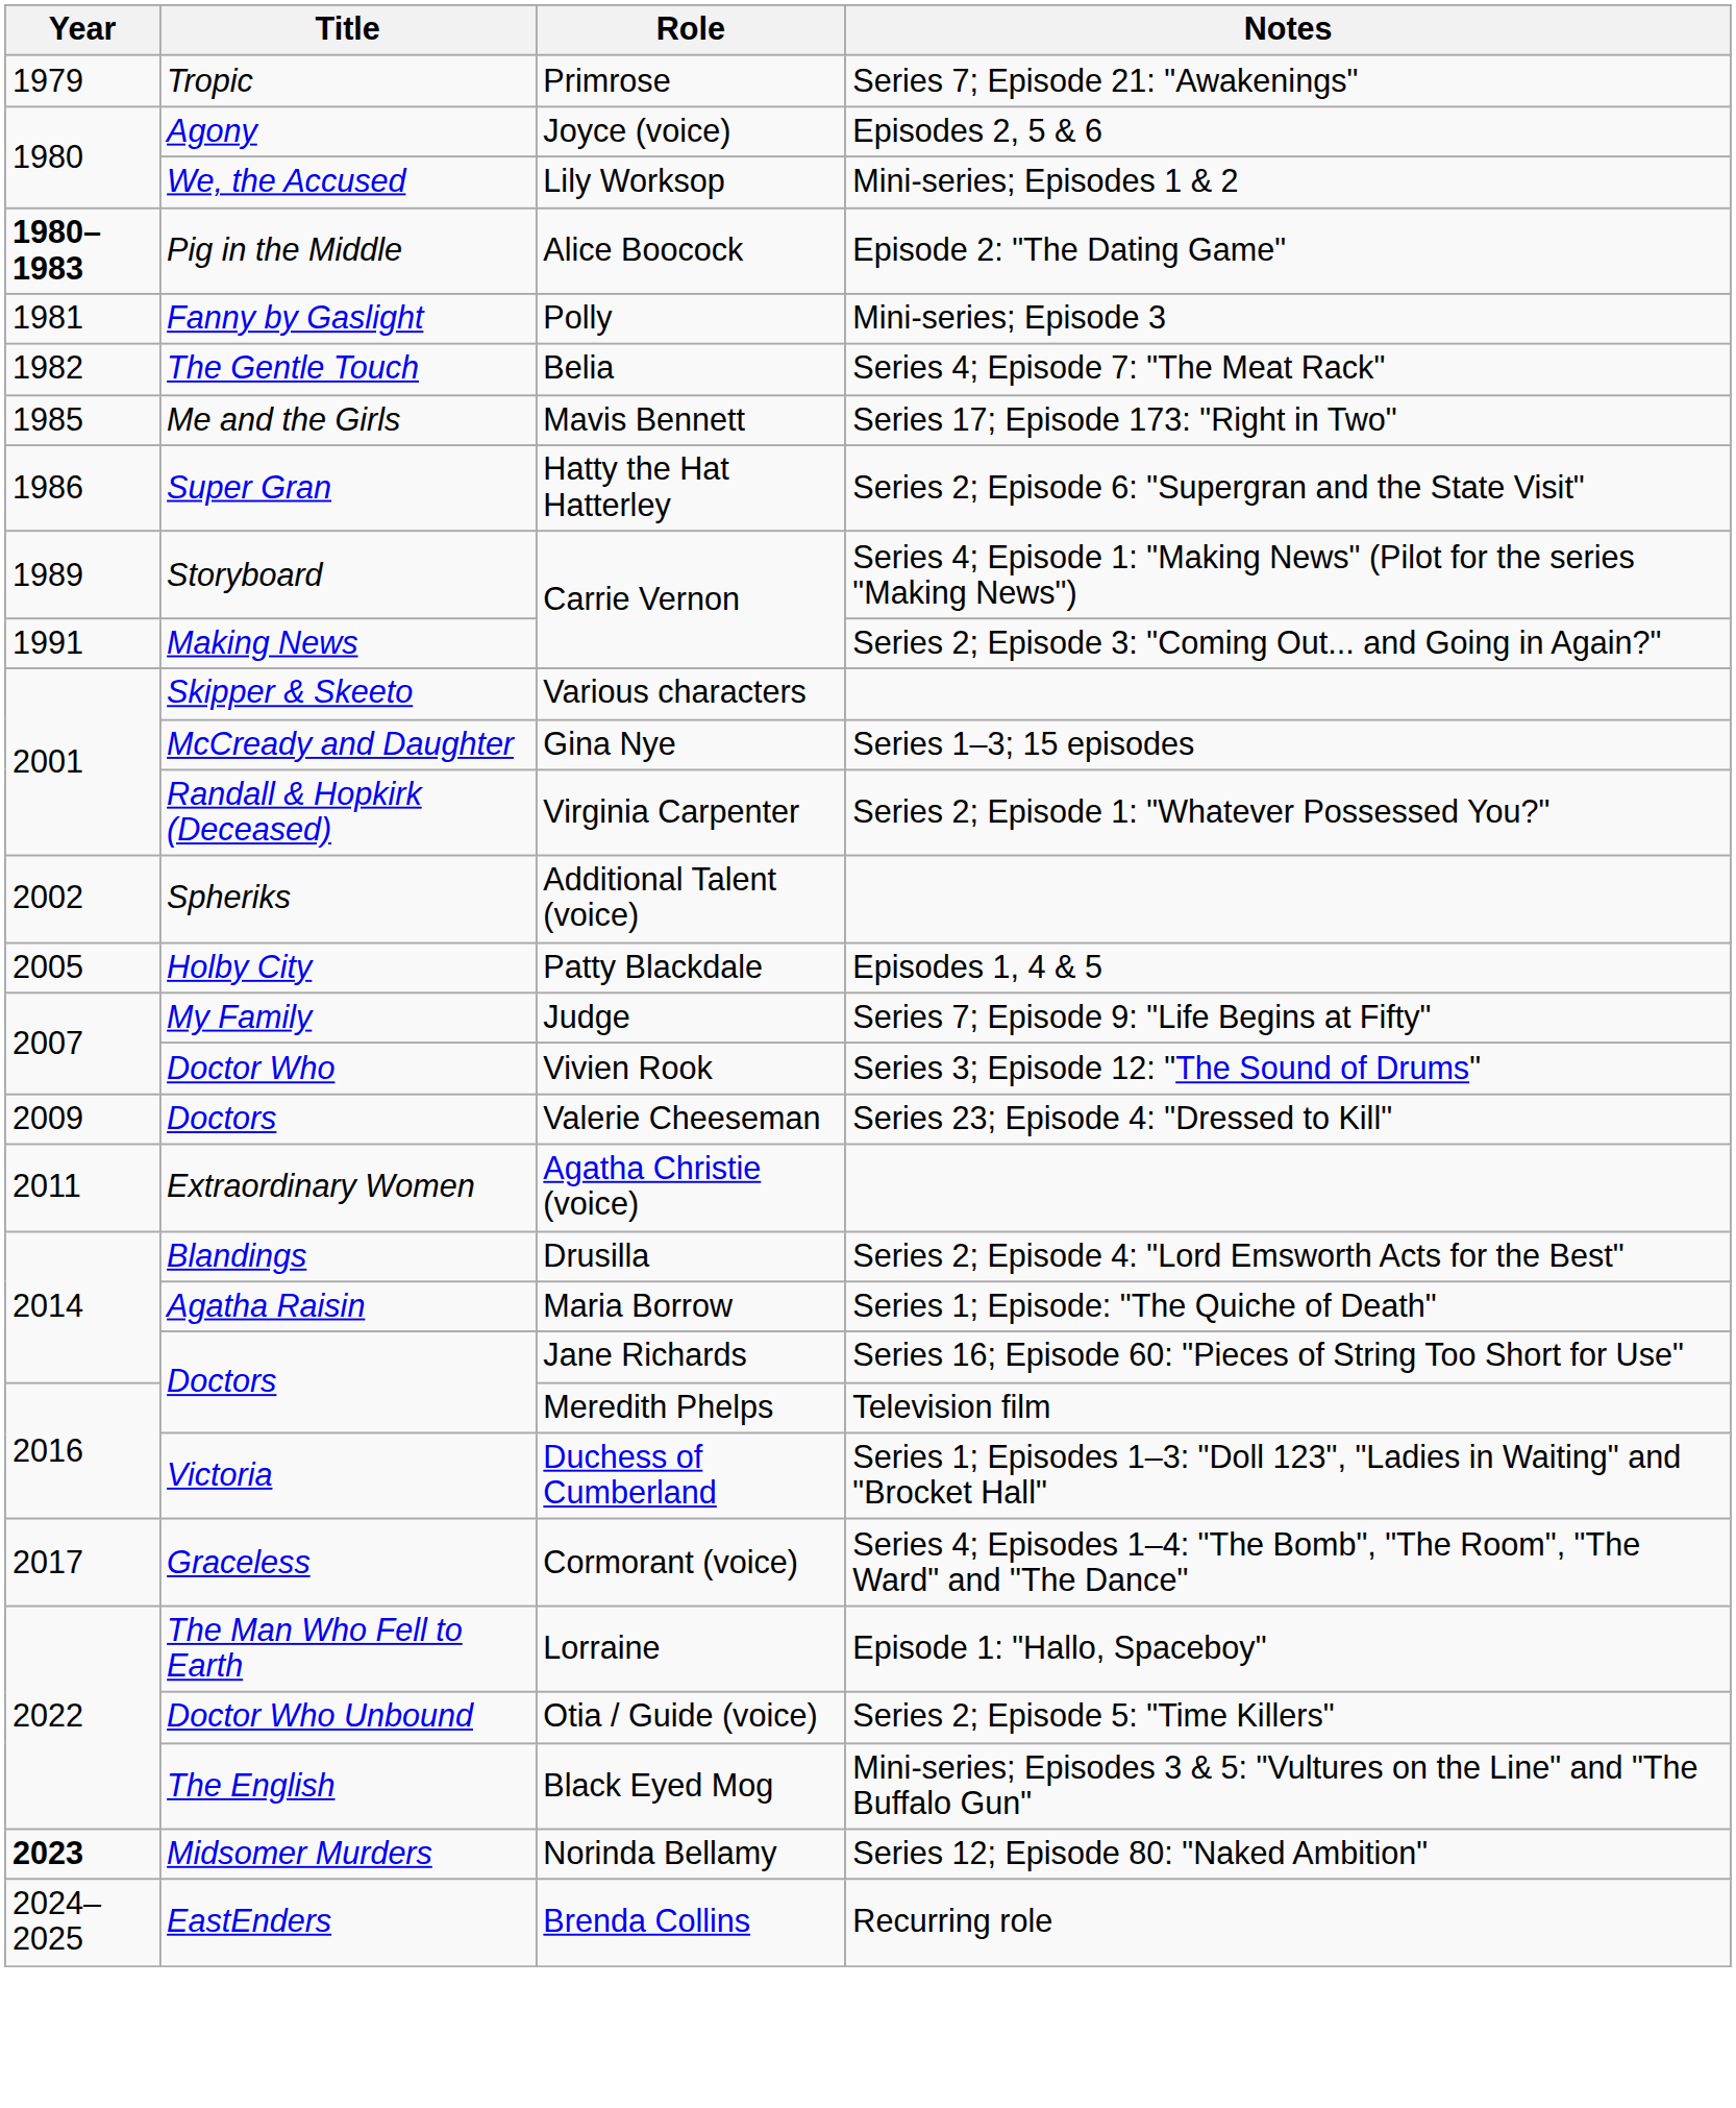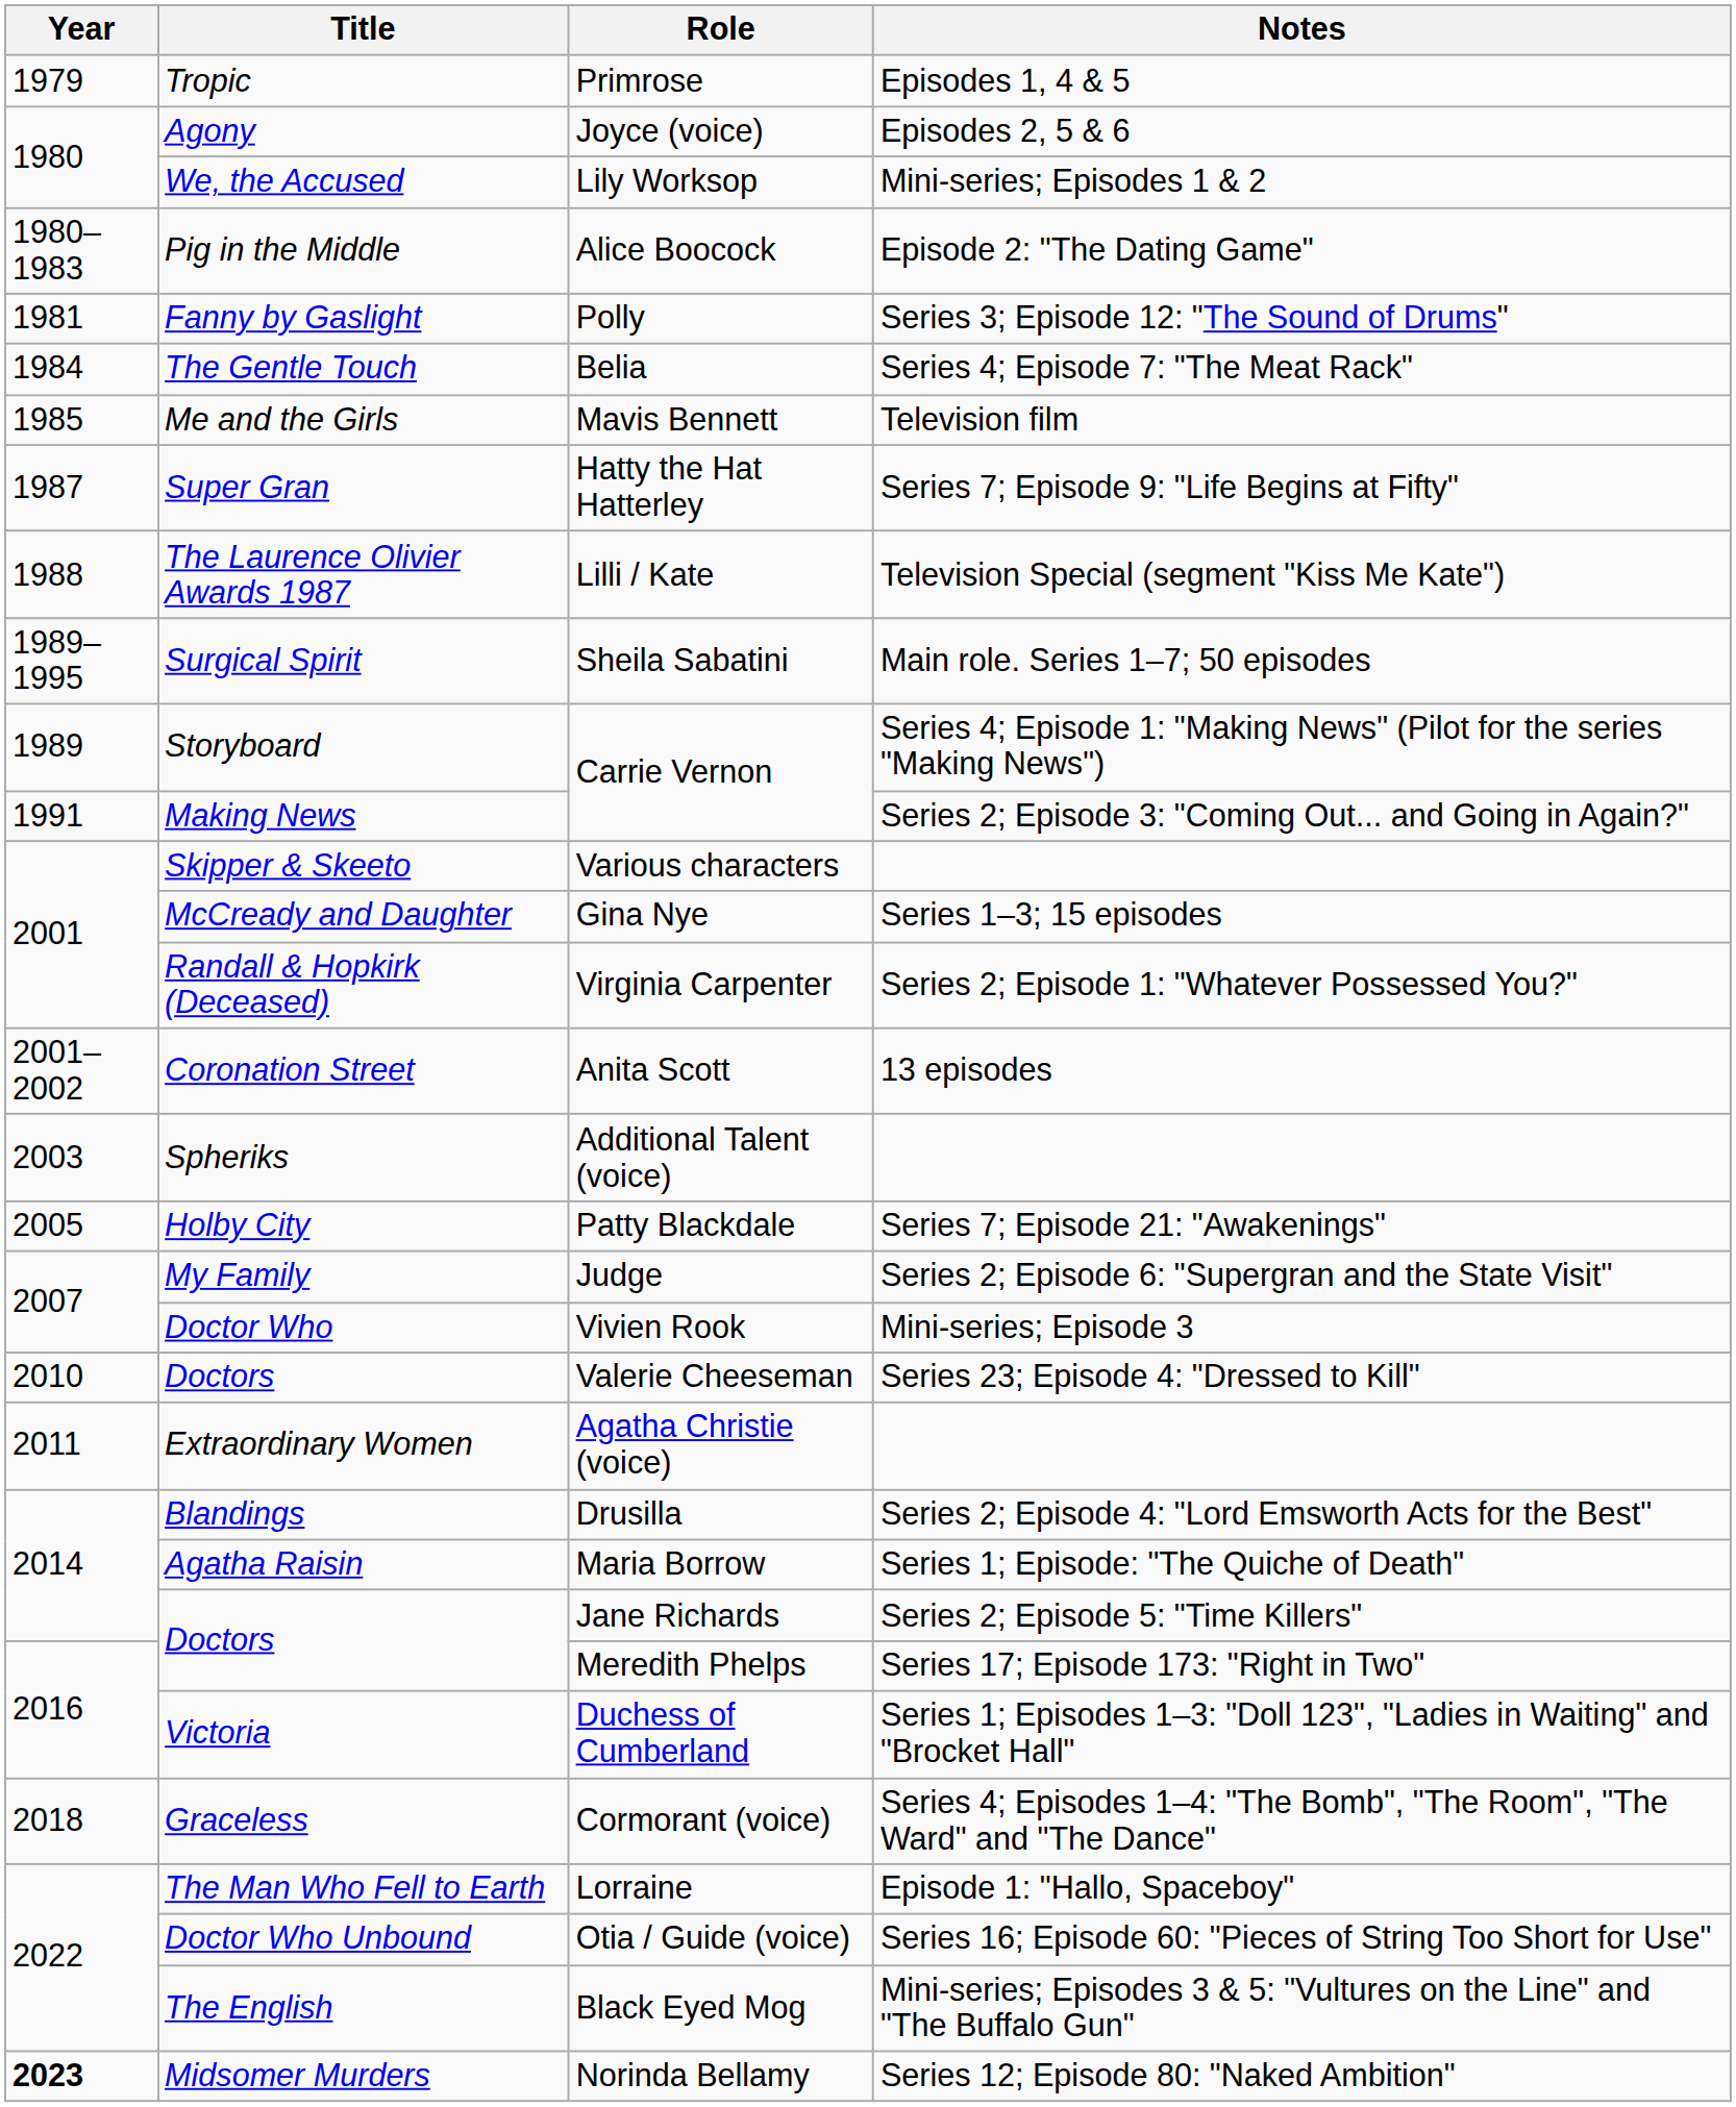Primrose | Notes: Series 7; Episode 21: "Awakenings" -> Episodes 1, 4 & 5
Alice Boocock | Year: bold -> normal
Polly | Notes: Mini-series; Episode 3 -> Series 3; Episode 12: "The Sound of Drums"
Belia | Year: 1982 -> 1984
Mavis Bennett | Notes: Series 17; Episode 173: "Right in Two" -> Television film
Hatty the Hat Hatterley | Year: 1986 -> 1987
Hatty the Hat Hatterley | Notes: Series 2; Episode 6: "Supergran and the State Visit" -> Series 7; Episode 9: "Life Begins at Fifty"
+ row: 1988 | The Laurence Olivier Awards 1987 | Lilli / Kate | Television Special (segment "Kiss Me Kate")
+ row: 1989–1995 | Surgical Spirit | Sheila Sabatini | Main role. Series 1–7; 50 episodes
+ row: 2001–2002 | Coronation Street | Anita Scott | 13 episodes
Additional Talent (voice) | Year: 2002 -> 2003
Patty Blackdale | Notes: Episodes 1, 4 & 5 -> Series 7; Episode 21: "Awakenings"
Judge | Notes: Series 7; Episode 9: "Life Begins at Fifty" -> Series 2; Episode 6: "Supergran and the State Visit"
Vivien Rook | Notes: Series 3; Episode 12: "The Sound of Drums" -> Mini-series; Episode 3
Valerie Cheeseman | Year: 2009 -> 2010
Jane Richards | Notes: Series 16; Episode 60: "Pieces of String Too Short for Use" -> Series 2; Episode 5: "Time Killers"
Meredith Phelps | Notes: Television film -> Series 17; Episode 173: "Right in Two"
Cormorant (voice) | Year: 2017 -> 2018
Otia / Guide (voice) | Notes: Series 2; Episode 5: "Time Killers" -> Series 16; Episode 60: "Pieces of String Too Short for Use"
- row: 2024–2025 | EastEnders | Brenda Collins | Recurring role
